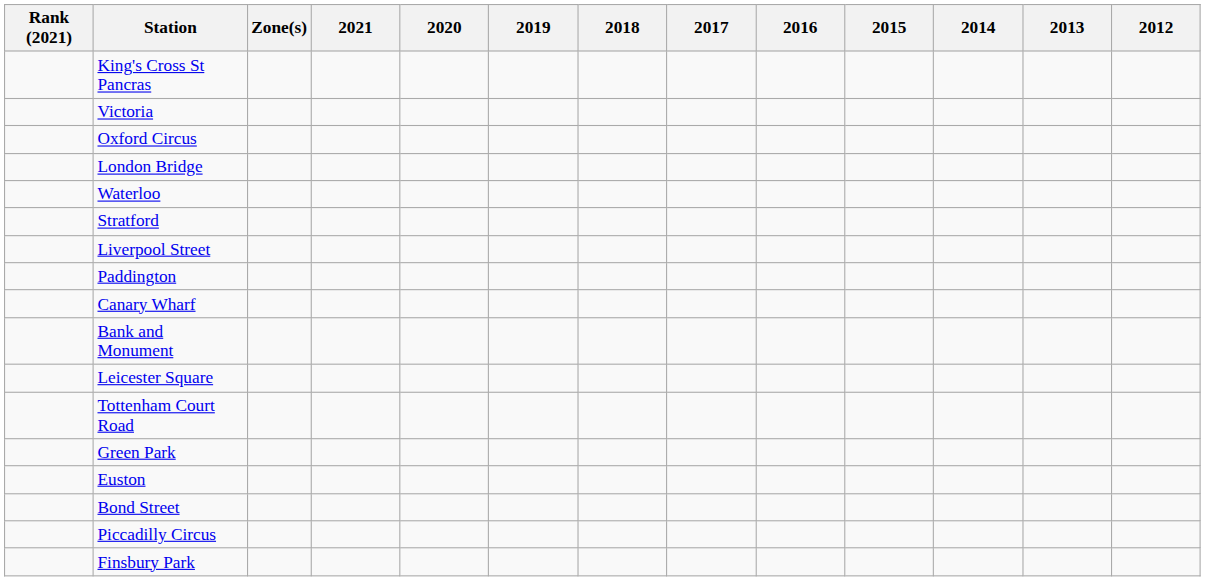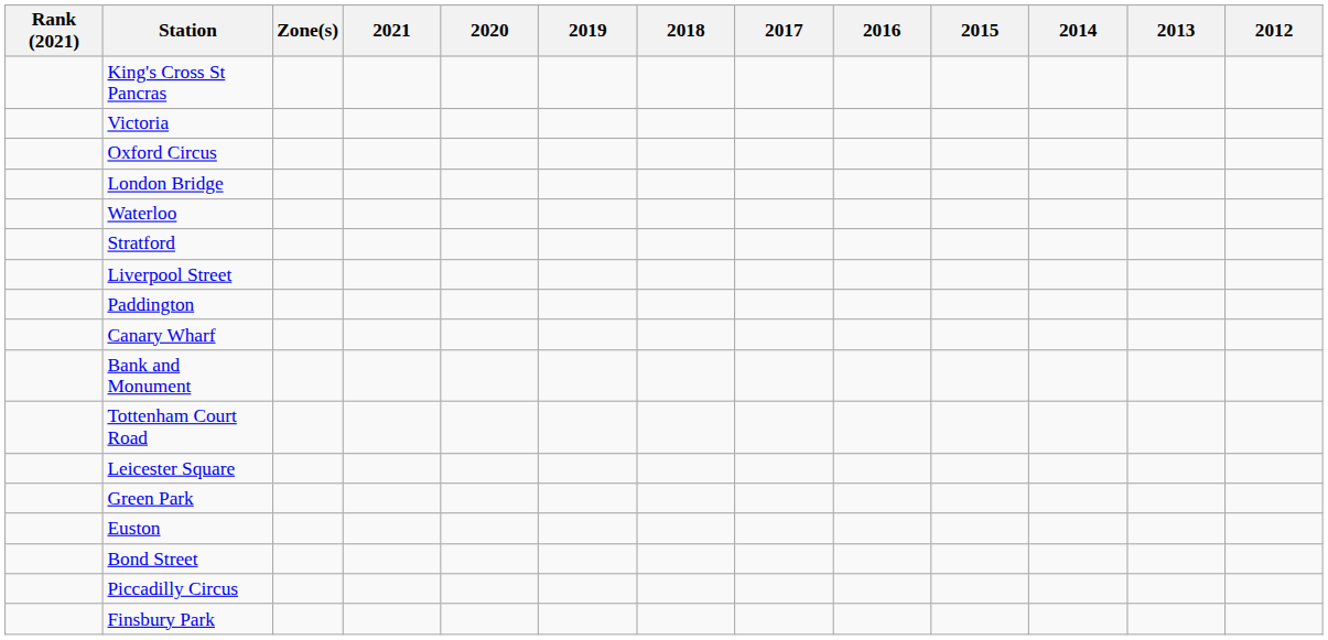rows swapped: Leicester Square <-> Tottenham Court Road
